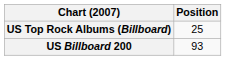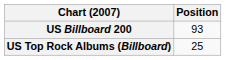rows swapped: US Billboard 200 <-> US Top Rock Albums (Billboard)
